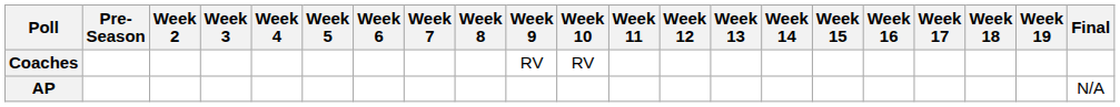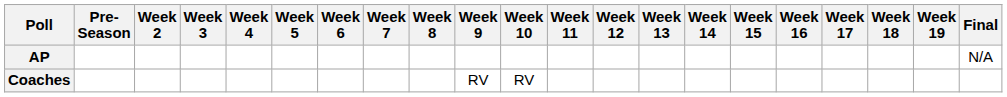rows swapped: AP <-> Coaches
